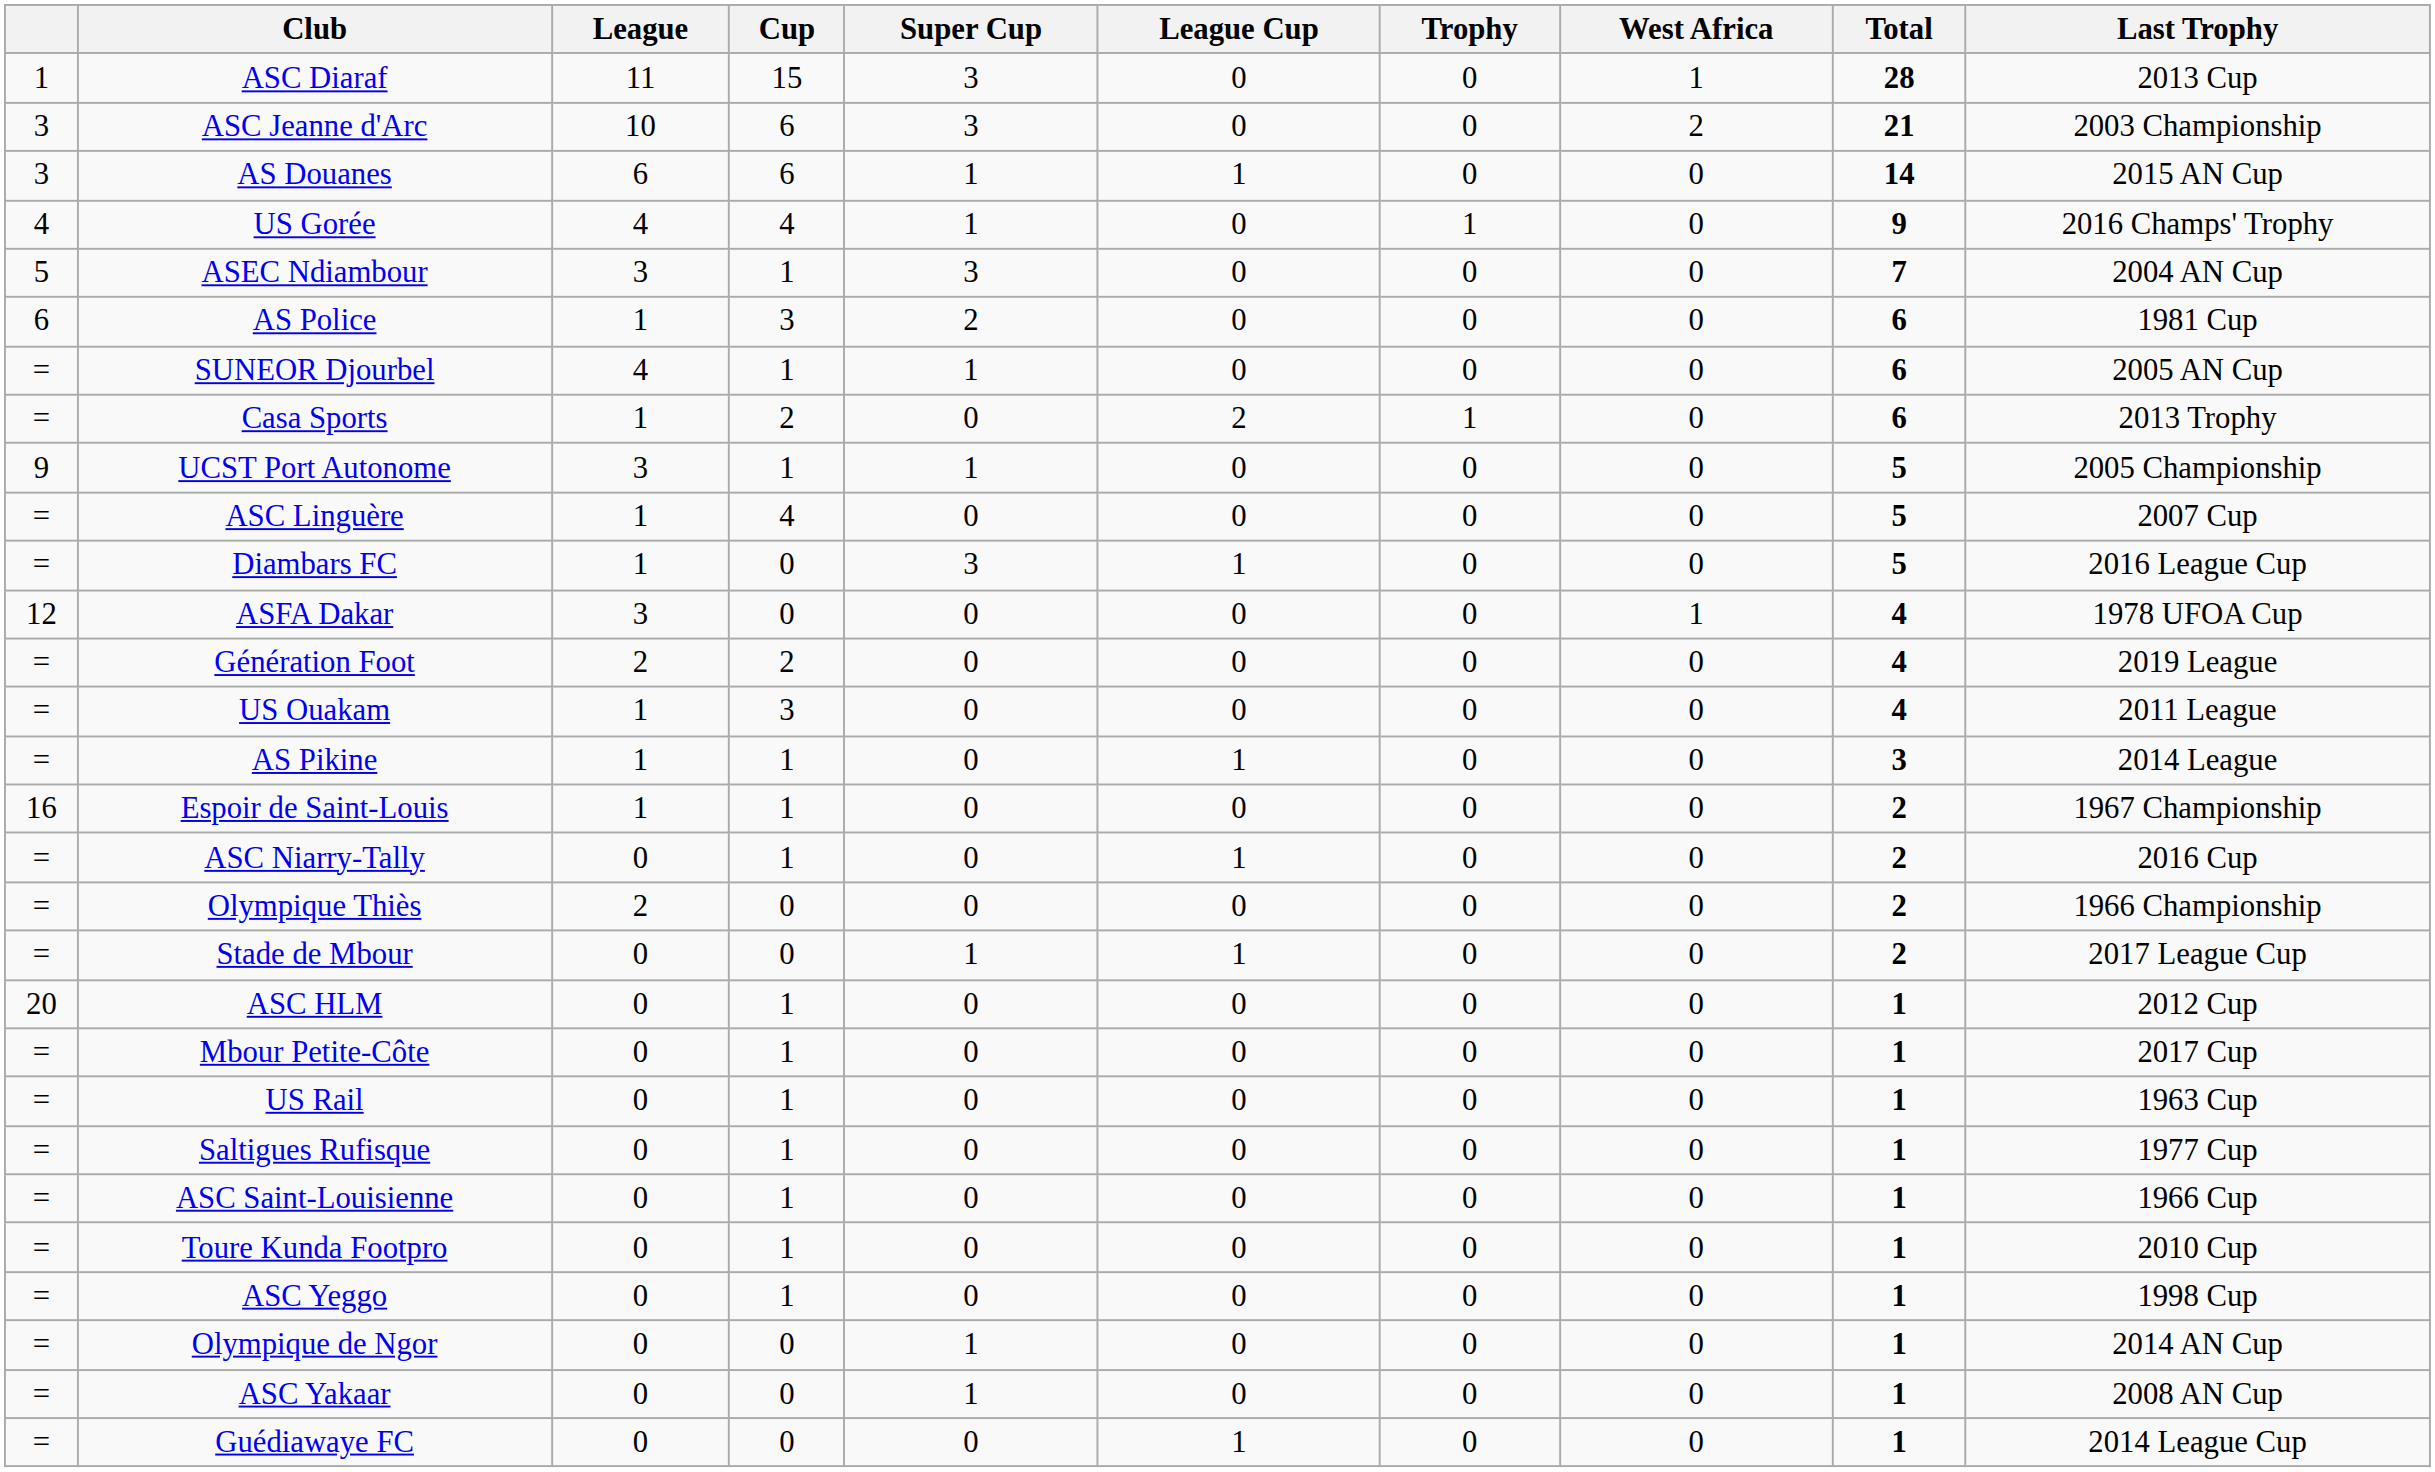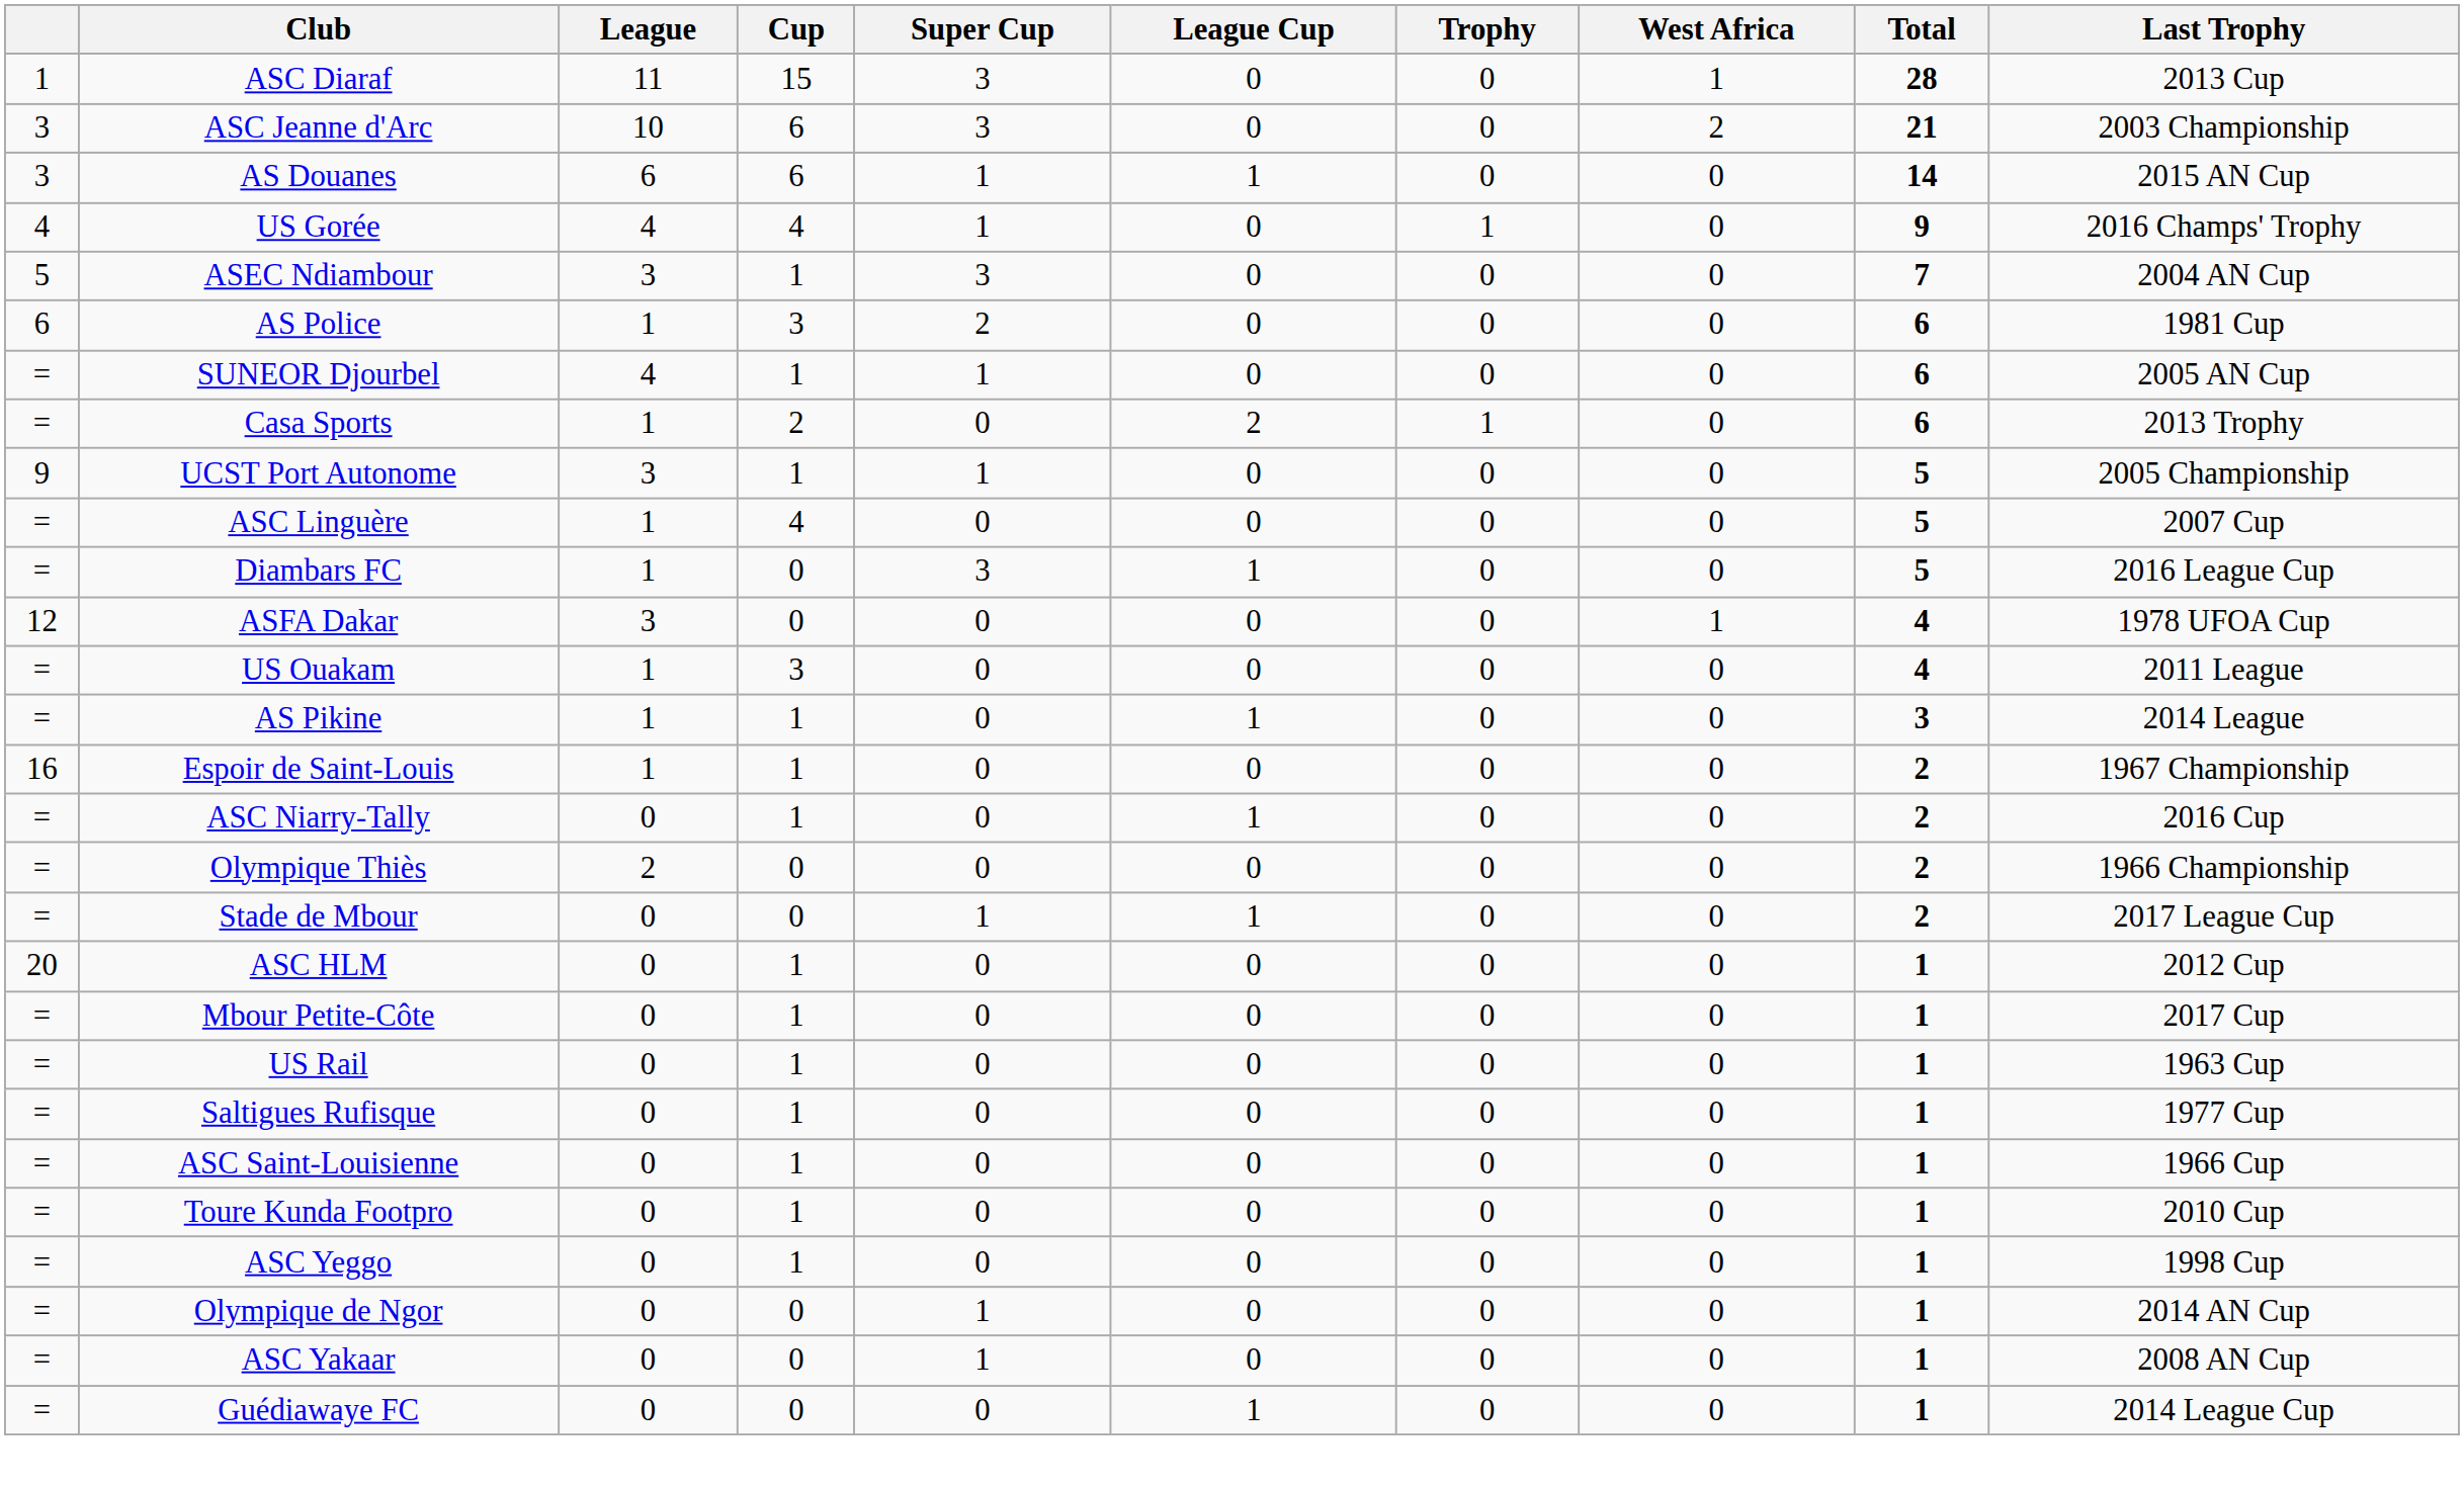- row: = | Génération Foot | 2 | 2 | 0 | 0 | 0 | 0 | 4 | 2019 League
